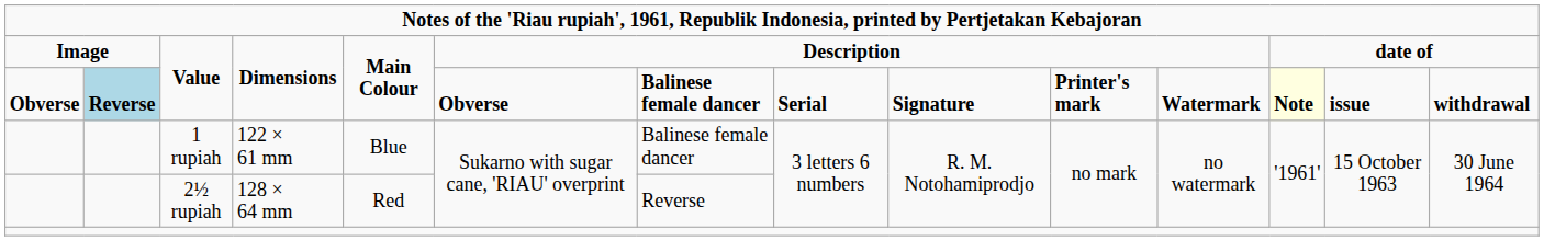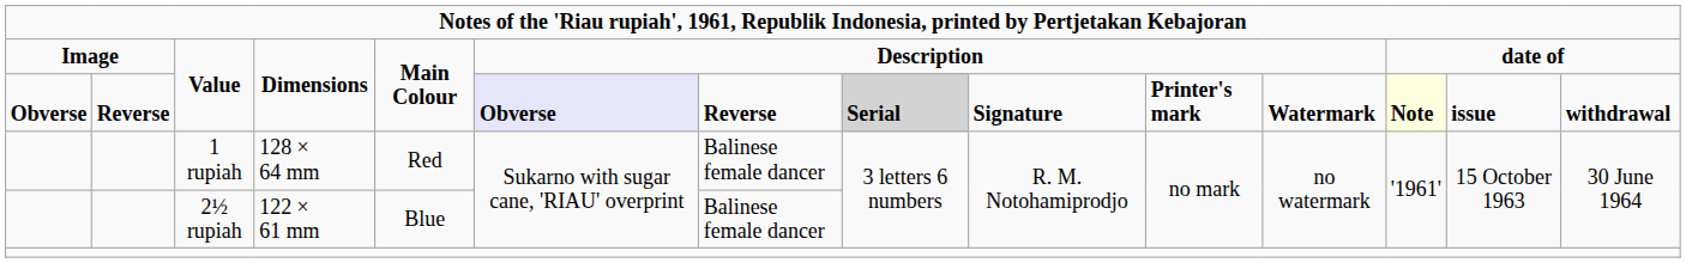Obverse / Value | column 2: lightblue background -> no background
Obverse / Value | column 6: no background -> lavender background
Obverse / Value | column 7: Balinese female dancer -> Reverse
Obverse / Value | column 8: no background -> lightgrey background
1 rupiah | column 4: 122 × 61 mm -> 128 × 64 mm
1 rupiah | column 5: Blue -> Red
2½ rupiah | column 4: 128 × 64 mm -> 122 × 61 mm
2½ rupiah | column 5: Red -> Blue
2½ rupiah | column 7: Reverse -> Balinese female dancer
